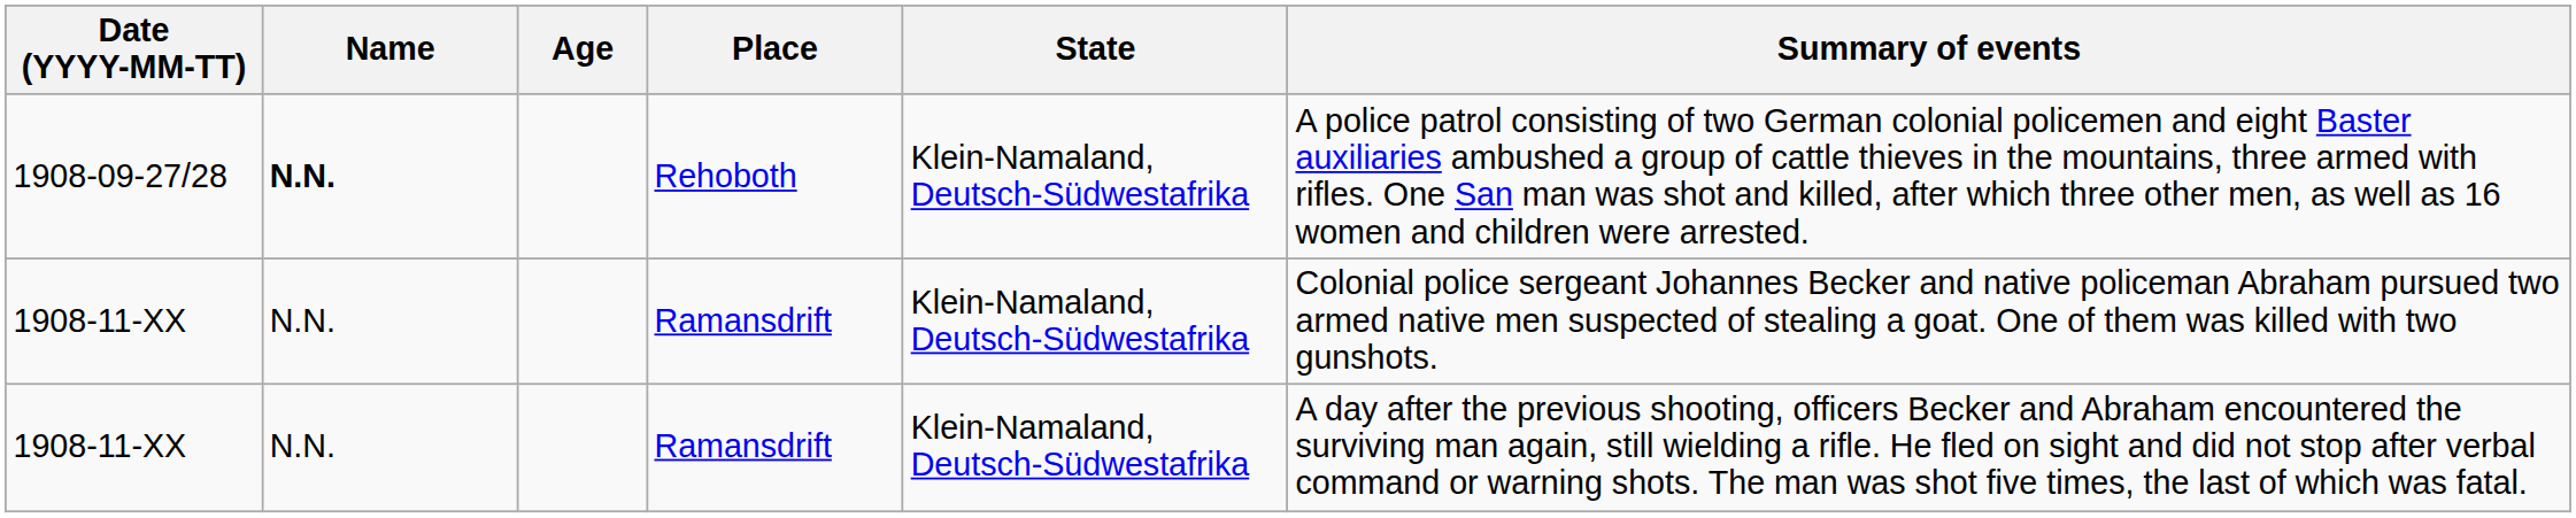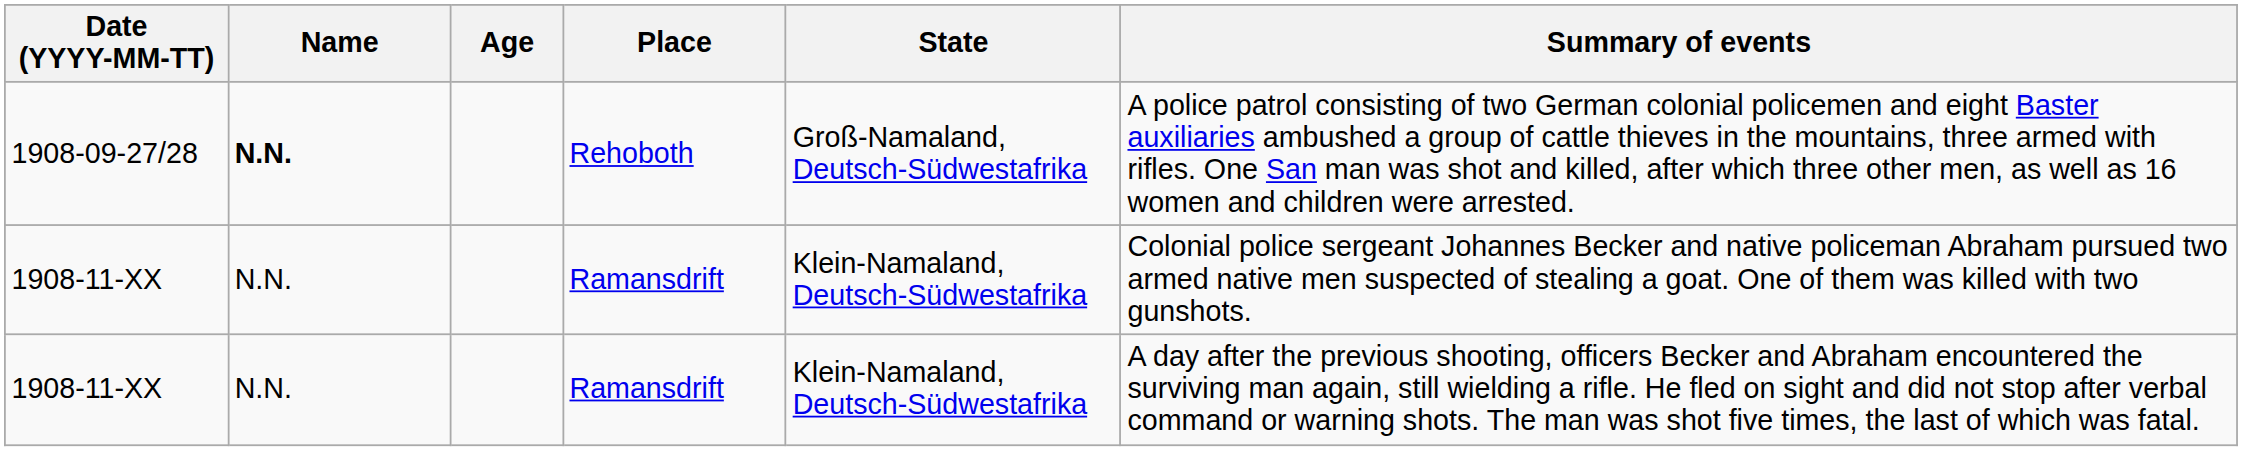1908-09-27/28 | State: Klein-Namaland, Deutsch-Südwestafrika -> Groß-Namaland, Deutsch-Südwestafrika
